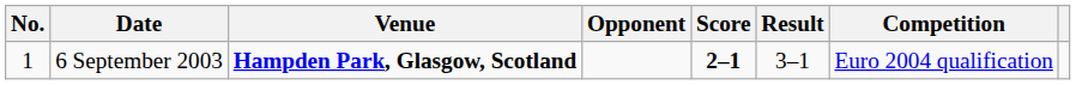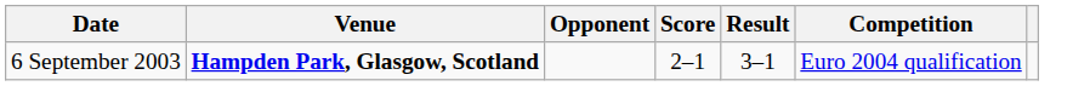- column: No. | 1
6 September 2003 | Score: bold -> normal
